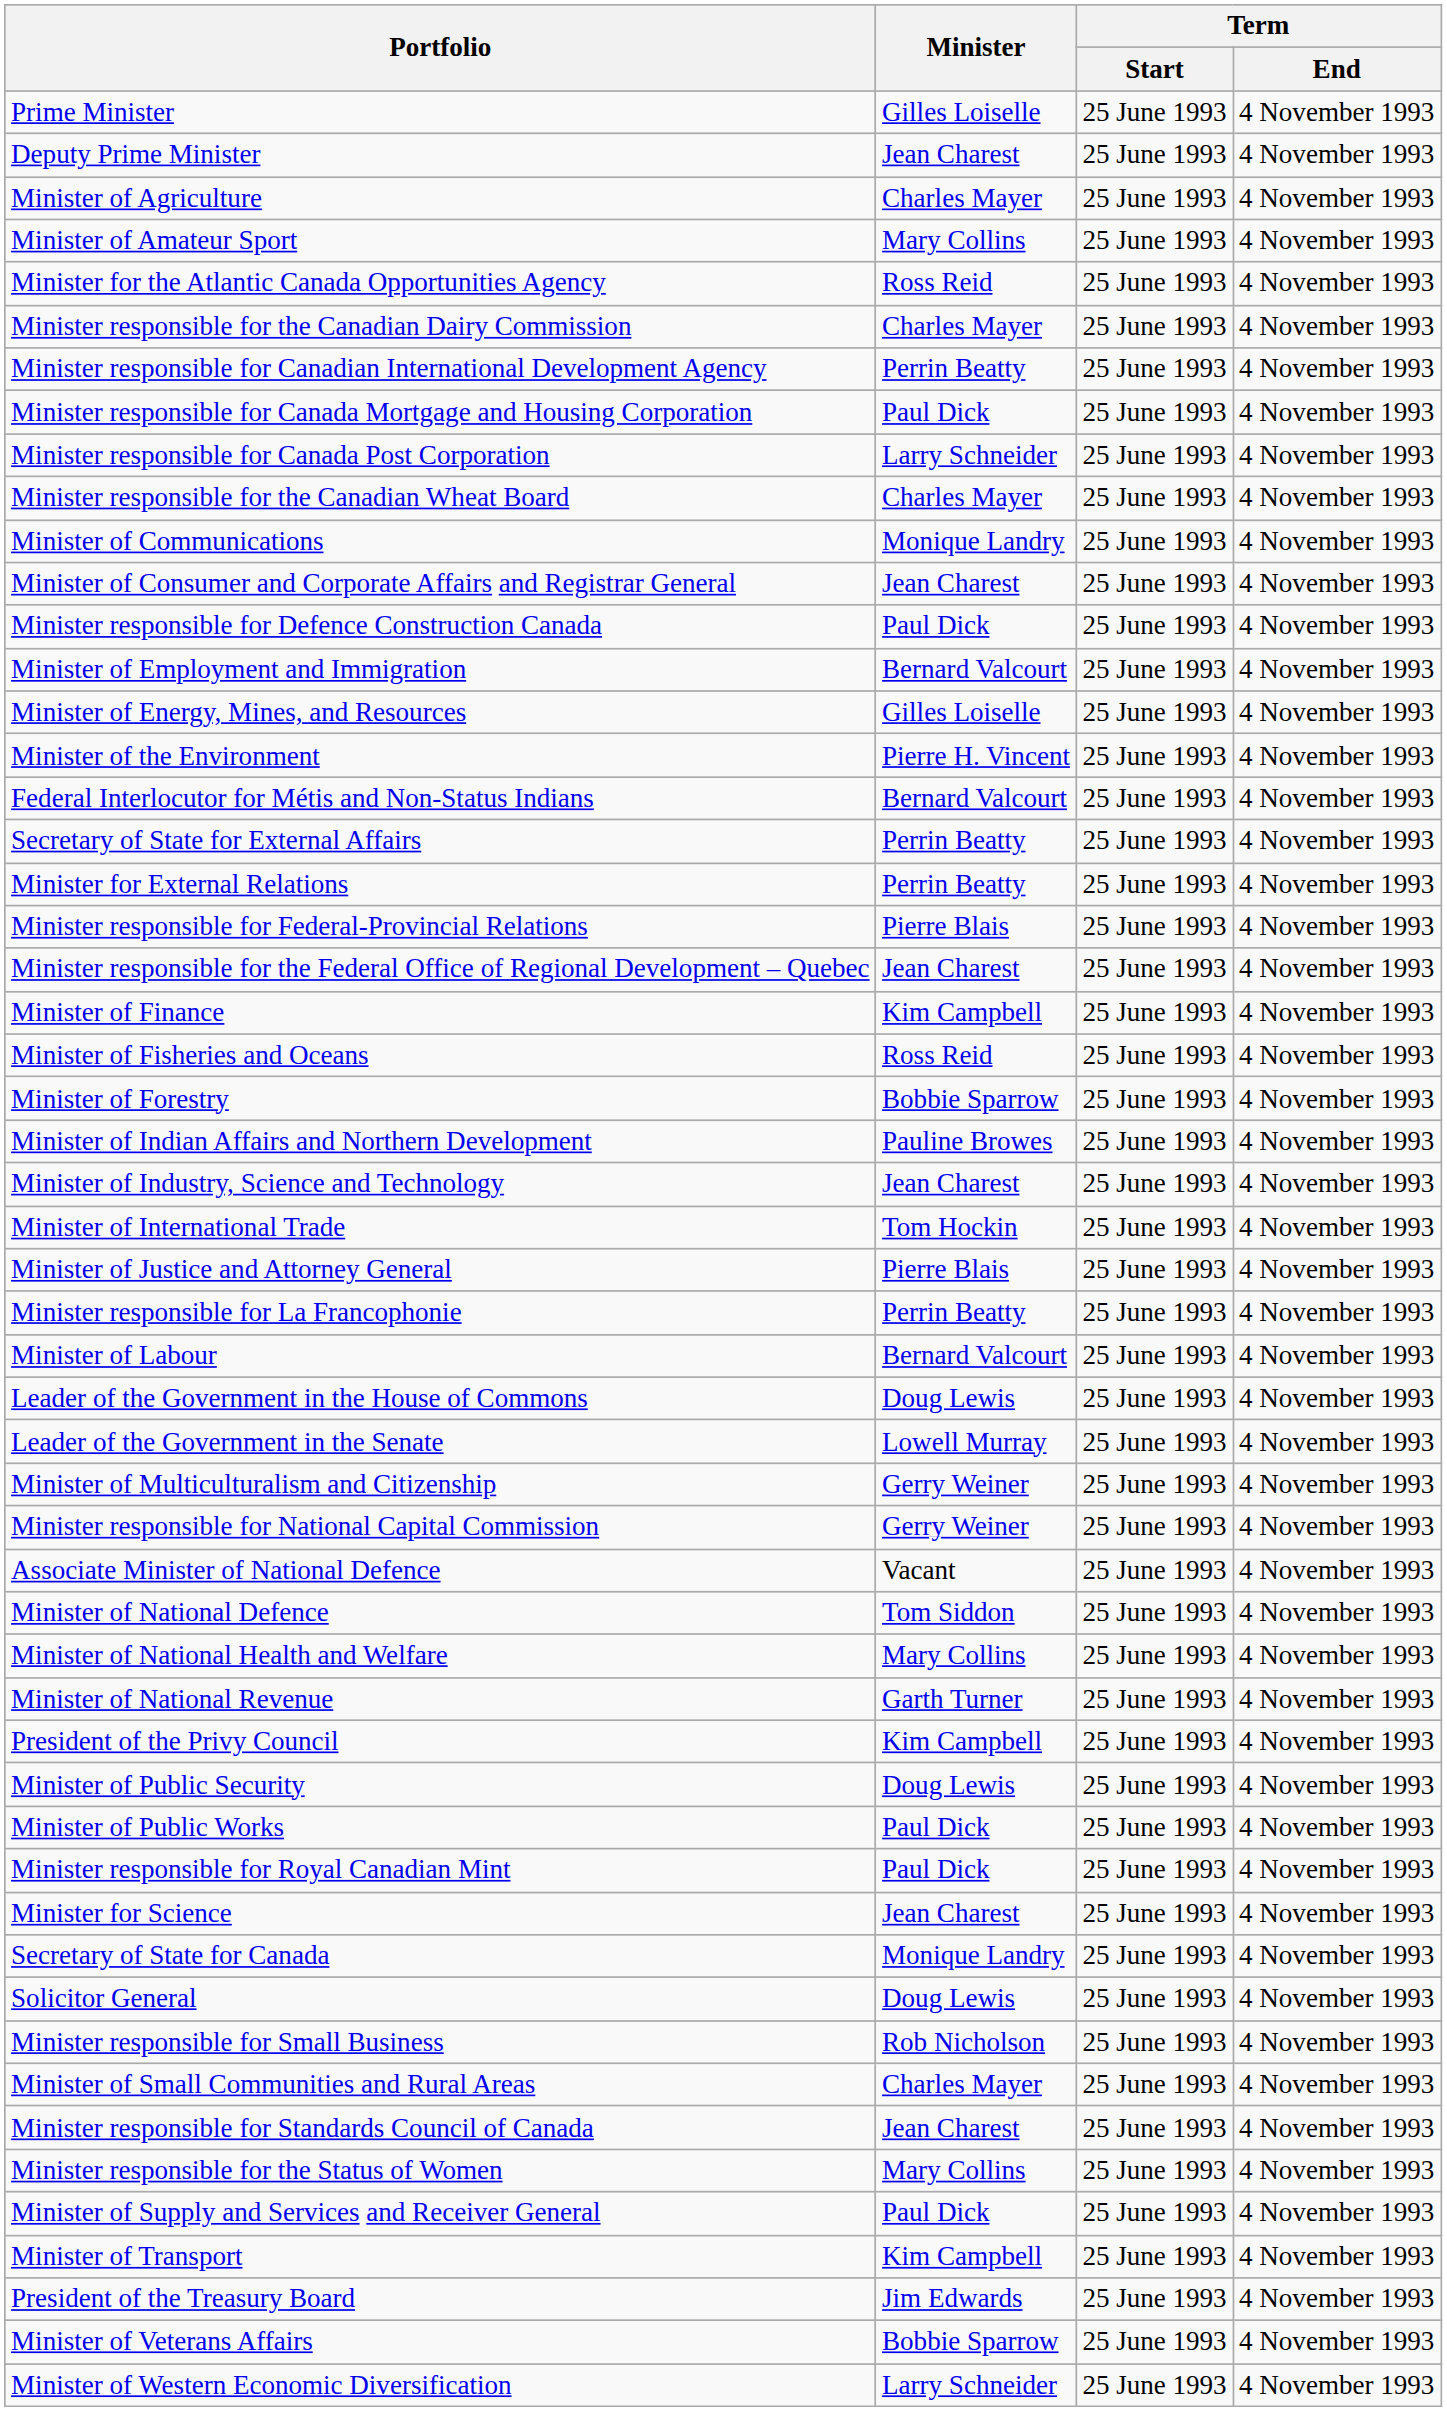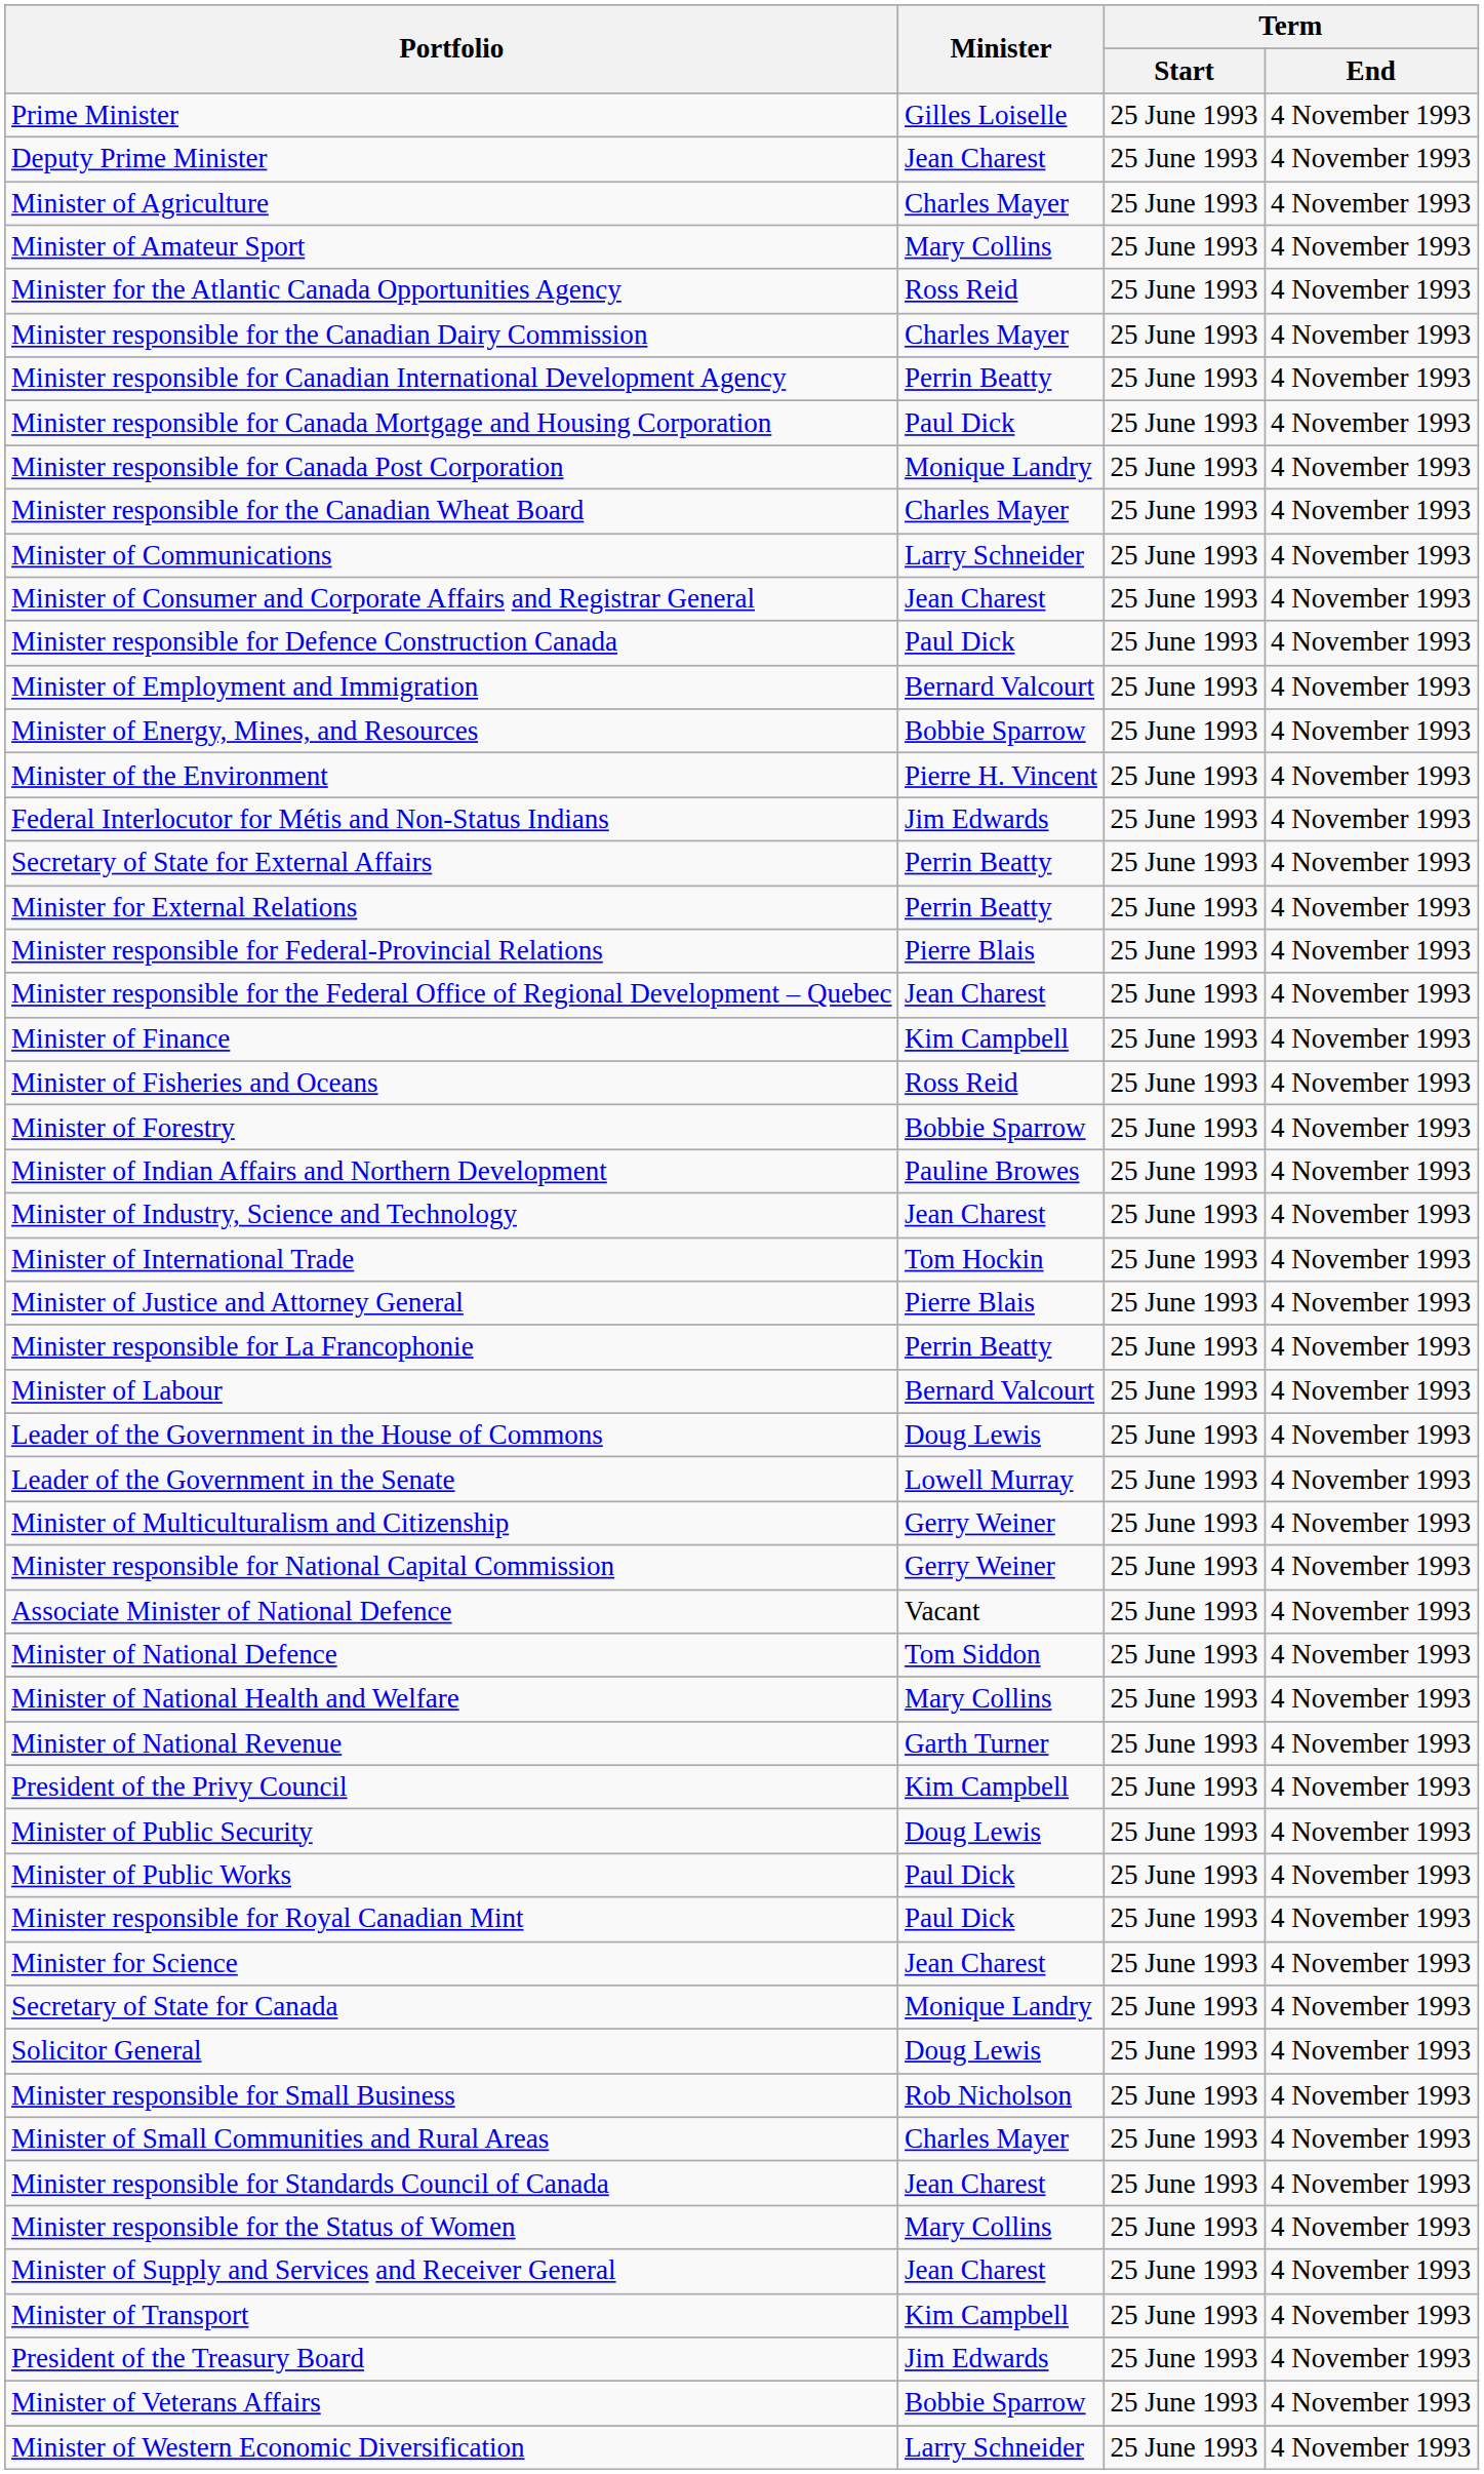Minister responsible for Canada Post Corporation | Minister: Larry Schneider -> Monique Landry
Minister of Communications | Minister: Monique Landry -> Larry Schneider
Minister of Energy, Mines, and Resources | Minister: Gilles Loiselle -> Bobbie Sparrow
Federal Interlocutor for Métis and Non-Status Indians | Minister: Bernard Valcourt -> Jim Edwards
Minister of Supply and Services and Receiver General | Minister: Paul Dick -> Jean Charest
